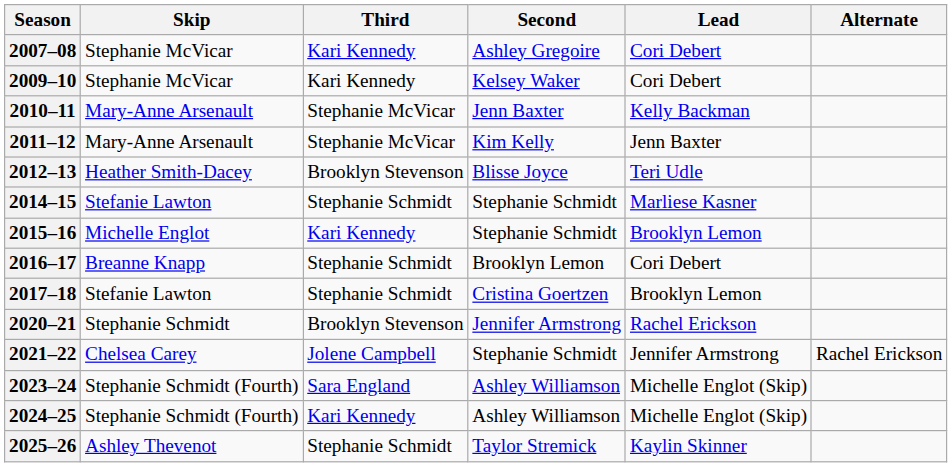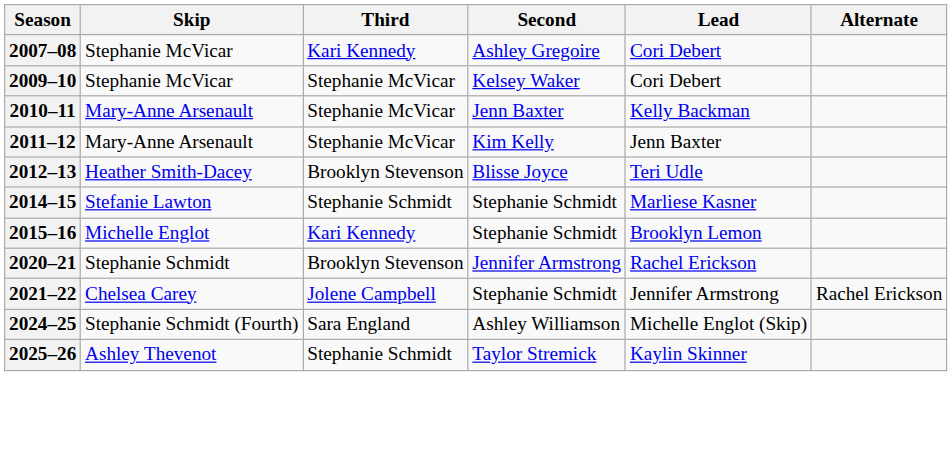2009–10 | Third: Kari Kennedy -> Stephanie McVicar
- row: 2016–17 | Breanne Knapp | Stephanie Schmidt | Brooklyn Lemon | Cori Debert
- row: 2017–18 | Stefanie Lawton | Stephanie Schmidt | Cristina Goertzen | Brooklyn Lemon
- row: 2023–24 | Stephanie Schmidt (Fourth) | Sara England | Ashley Williamson | Michelle Englot (Skip)
2024–25 | Third: Kari Kennedy -> Sara England
